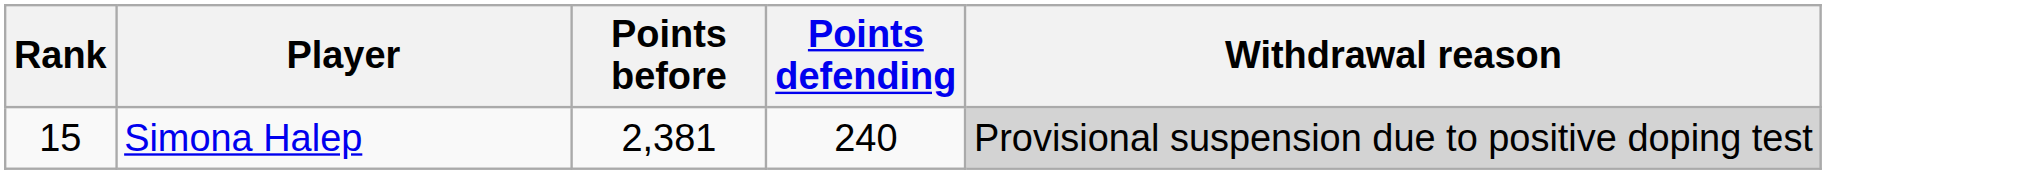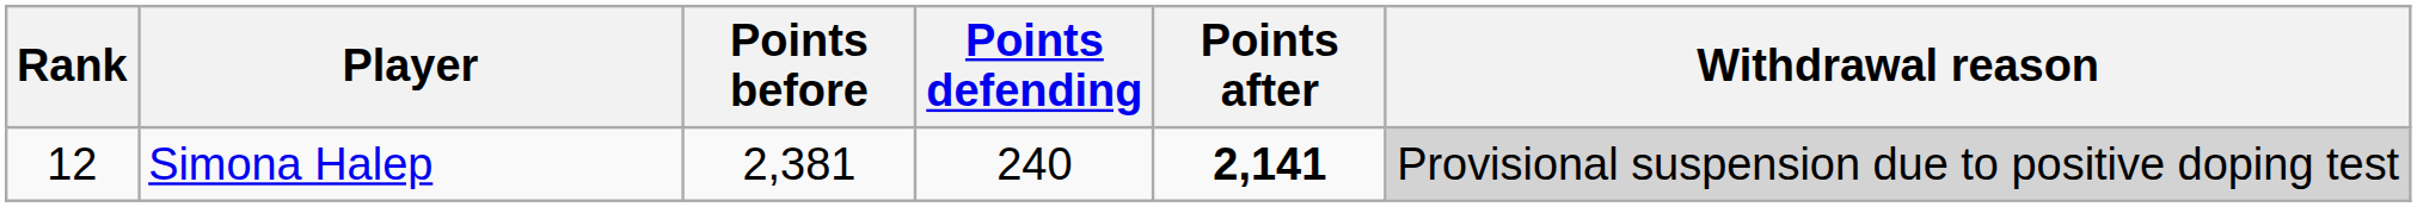+ column: Points after | 2,141
Simona Halep | Rank: 15 -> 12
